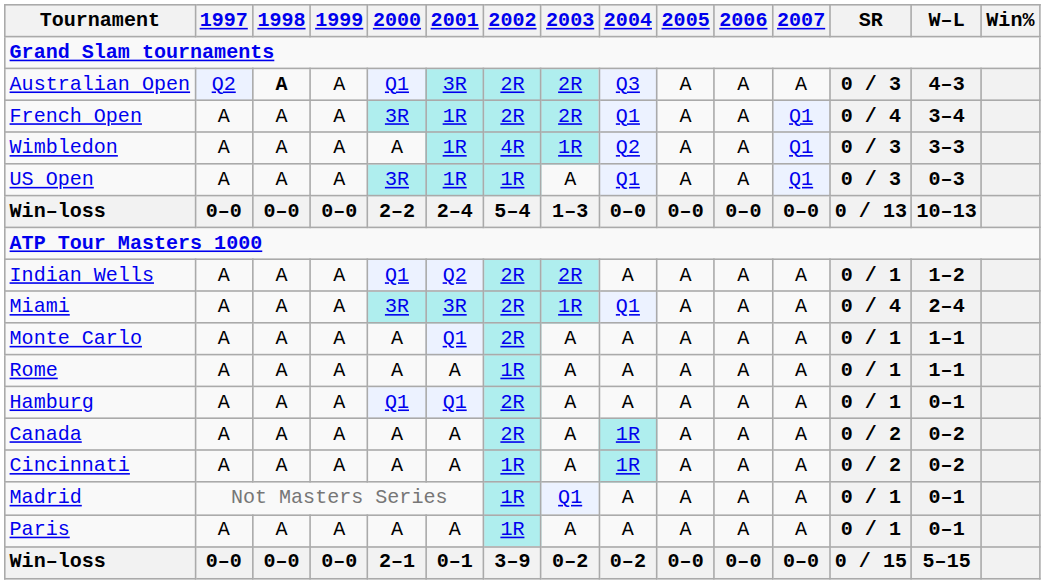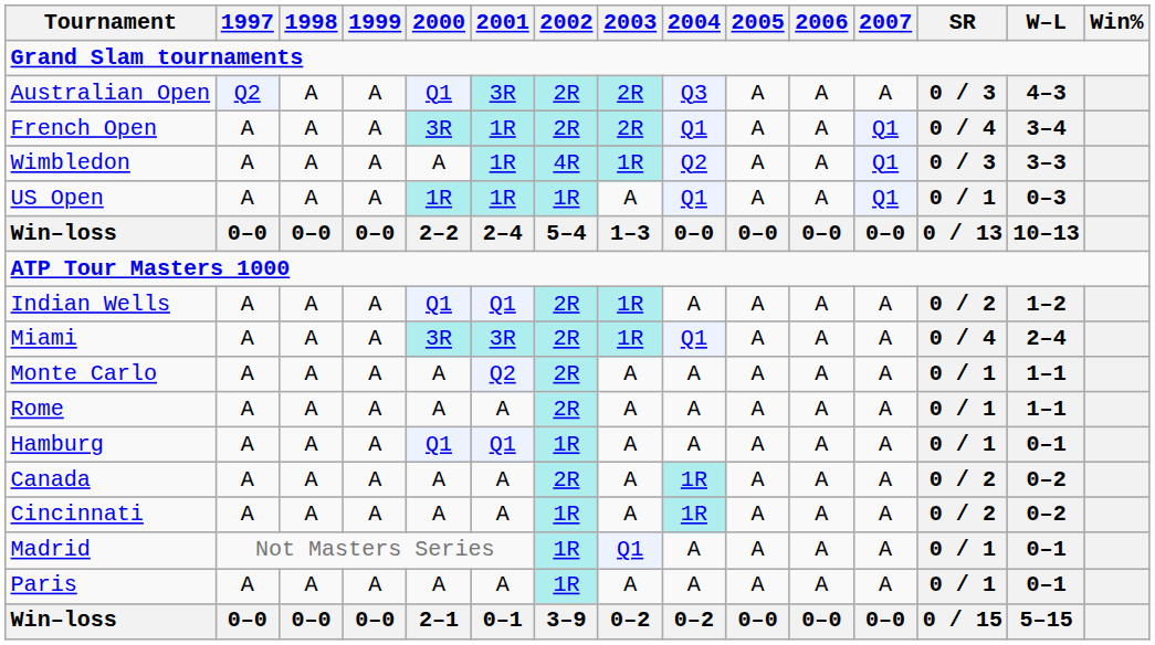Australian Open | 1998: bold -> normal
US Open | 2000: 3R -> 1R
US Open | SR: 0 / 3 -> 0 / 1
Indian Wells | 2001: Q2 -> Q1
Indian Wells | 2003: 2R -> 1R
Indian Wells | SR: 0 / 1 -> 0 / 2
Monte Carlo | 2001: Q1 -> Q2
Rome | 2002: 1R -> 2R
Hamburg | 2002: 2R -> 1R
